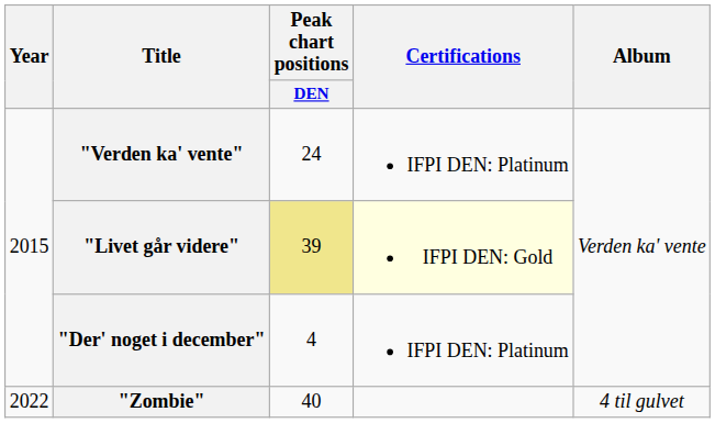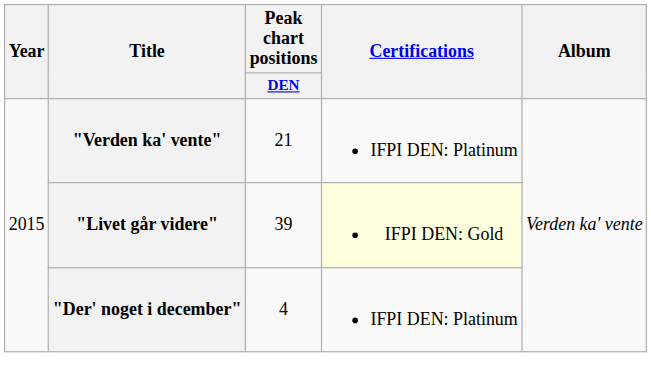"Verden ka' vente" | Peak chart positions / DEN: 24 -> 21
"Livet går videre" | Peak chart positions / DEN: khaki background -> no background
- row: 2022 | "Zombie" | 40 | 4 til gulvet
